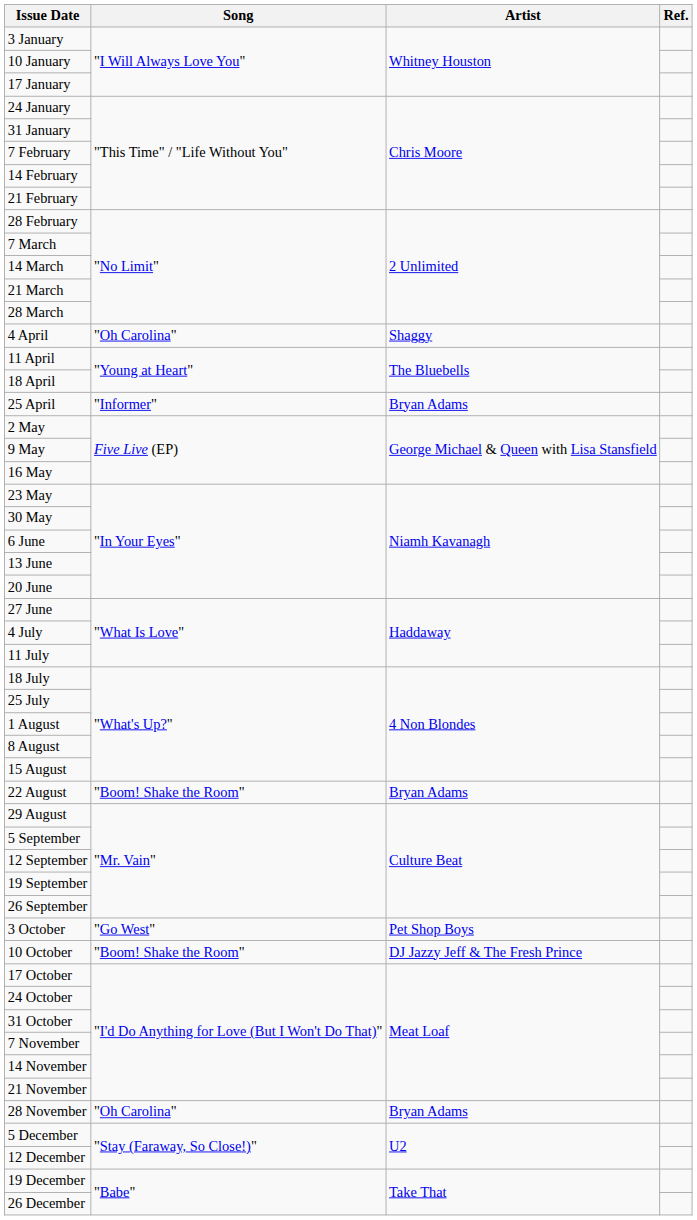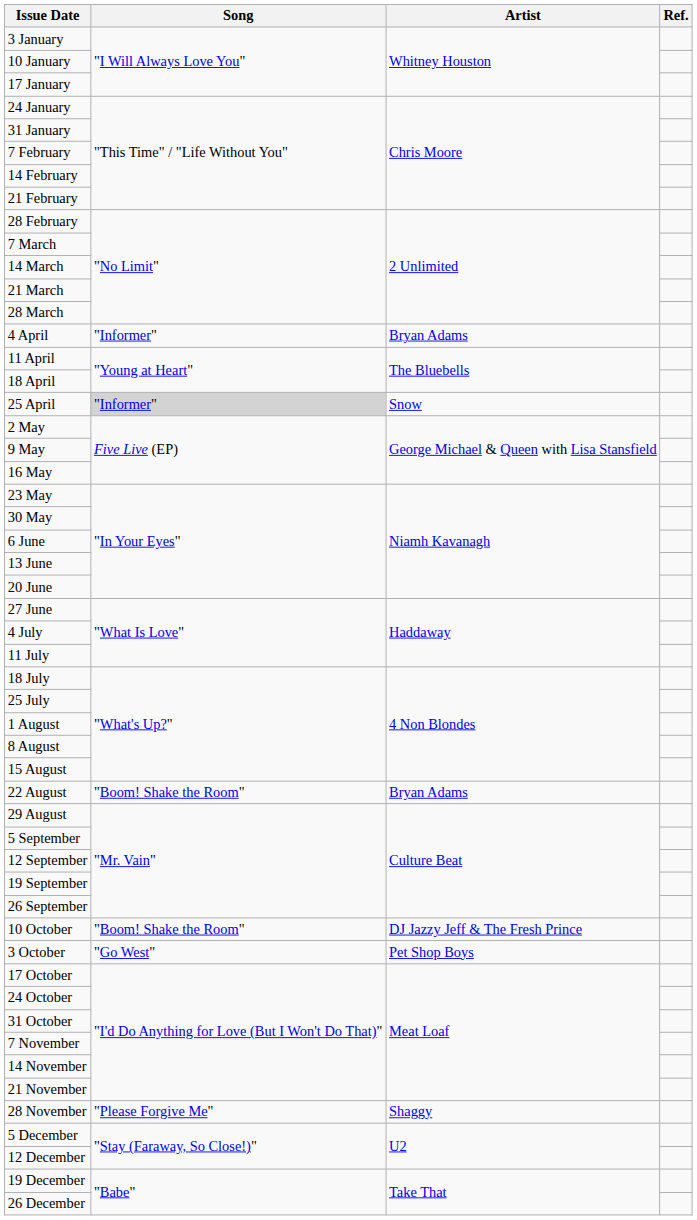4 April | Song: "Oh Carolina" -> "Informer"
4 April | Artist: Shaggy -> Bryan Adams
25 April | Song: no background -> lightgrey background
25 April | Artist: Bryan Adams -> Snow
rows swapped: 3 October <-> 10 October
28 November | Song: "Oh Carolina" -> "Please Forgive Me"
28 November | Artist: Bryan Adams -> Shaggy
